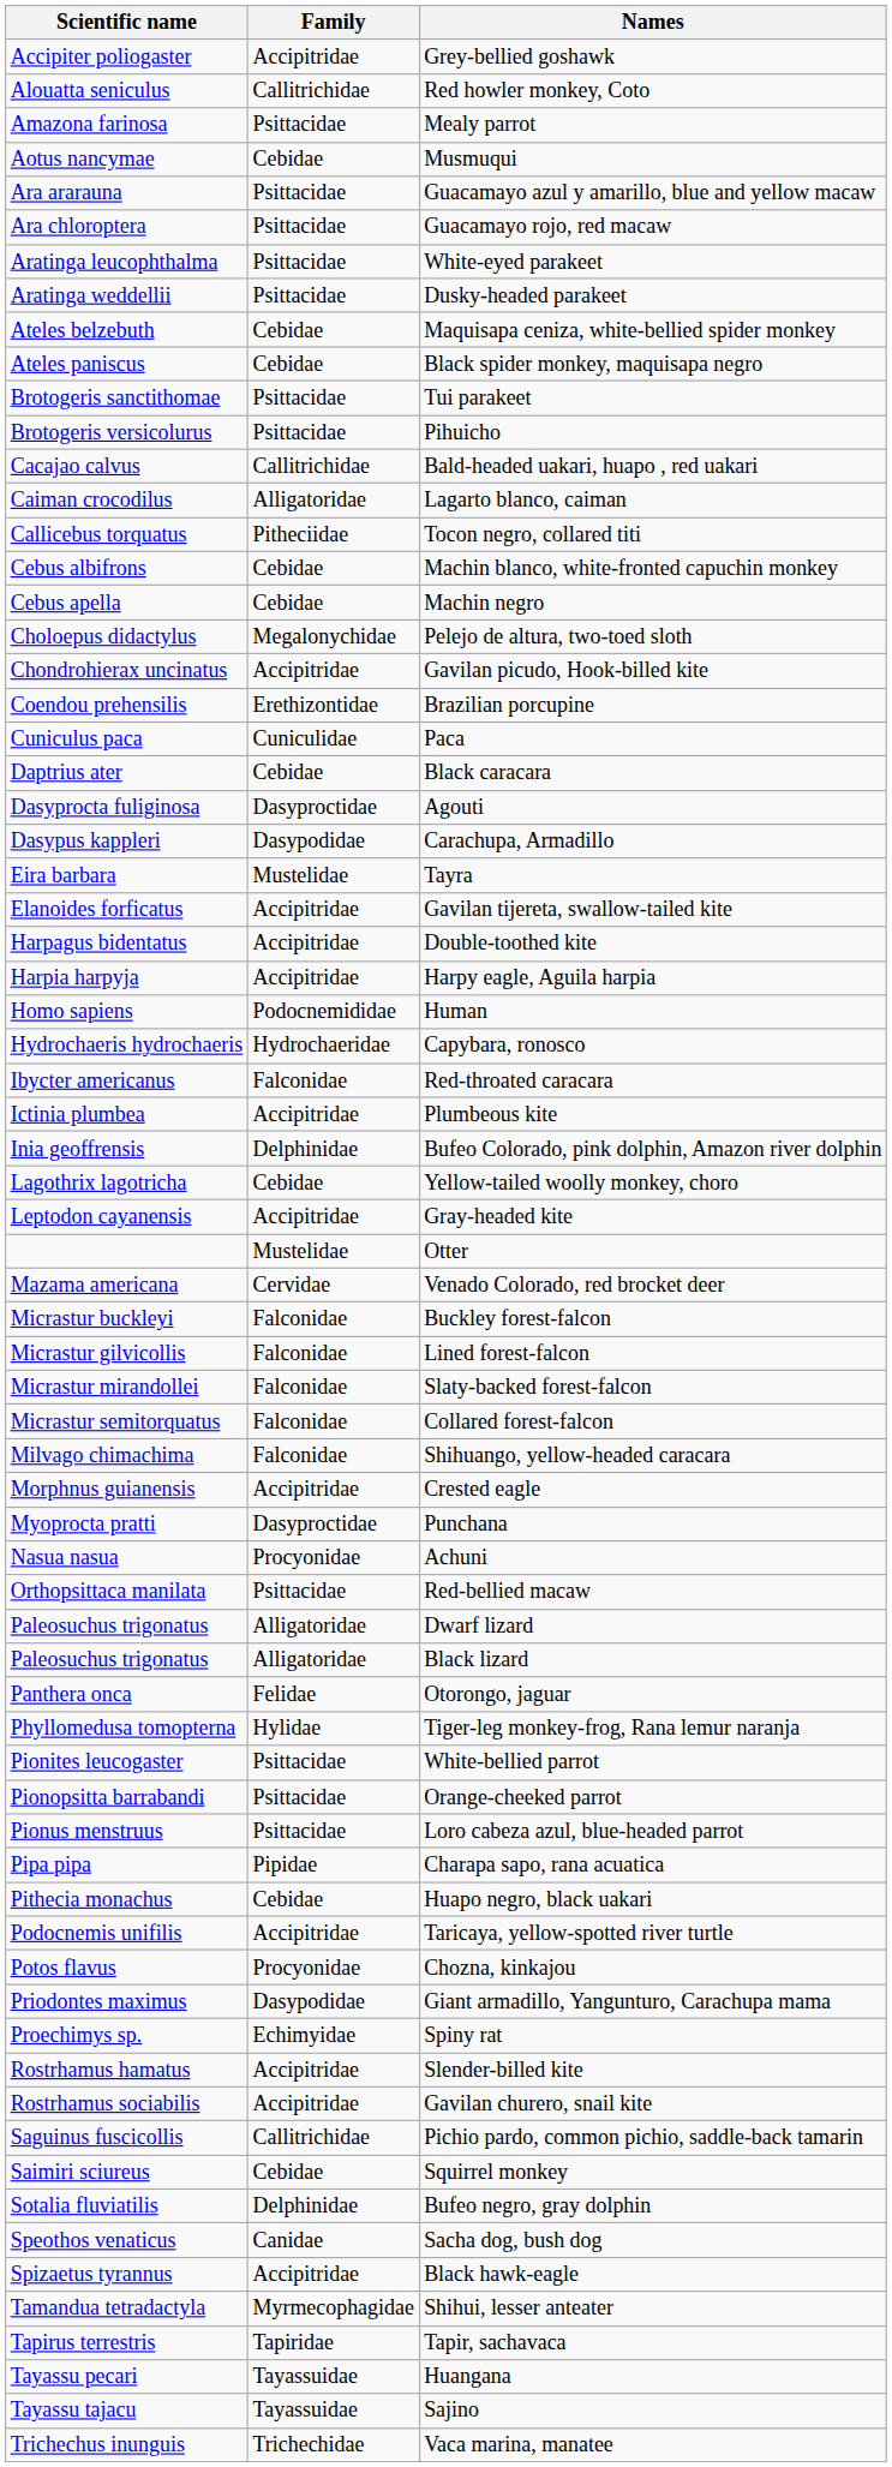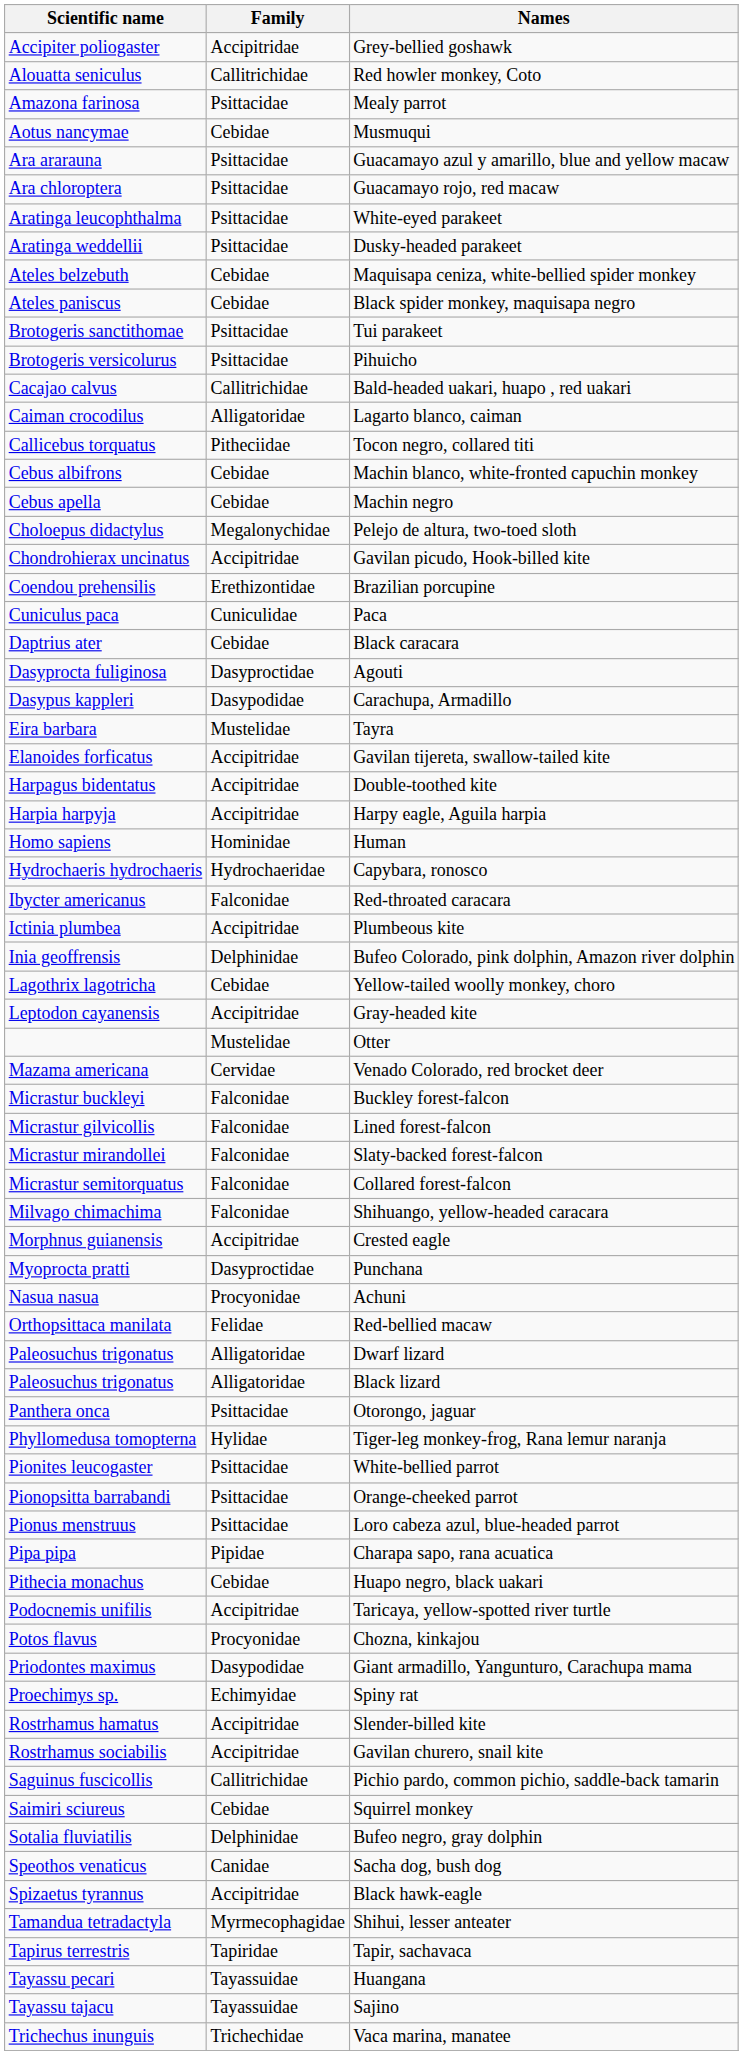Human | Family: Podocnemididae -> Hominidae
Red-bellied macaw | Family: Psittacidae -> Felidae
Otorongo, jaguar | Family: Felidae -> Psittacidae
